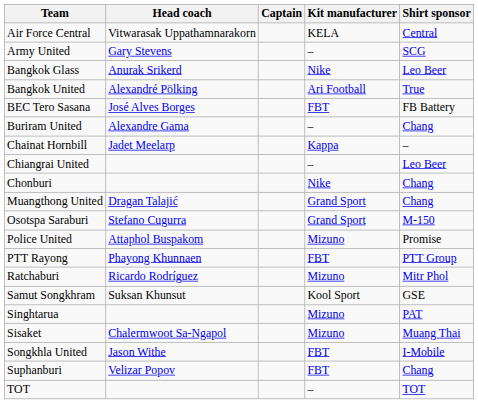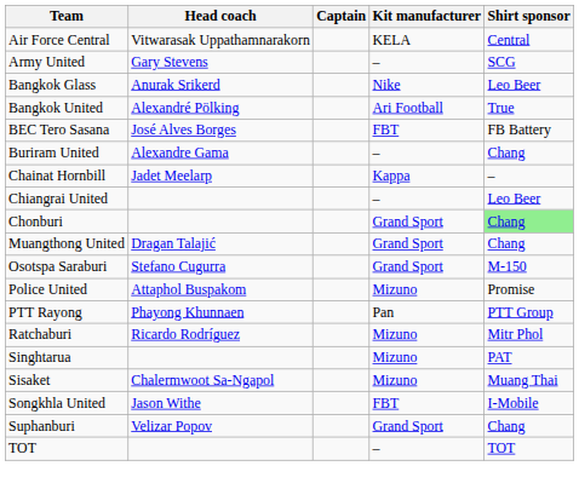Chonburi | Kit manufacturer: Nike -> Grand Sport
Chonburi | Shirt sponsor: no background -> lightgreen background
PTT Rayong | Kit manufacturer: FBT -> Pan
- row: Samut Songkhram | Suksan Khunsut | Kool Sport | GSE
Suphanburi | Kit manufacturer: FBT -> Grand Sport
